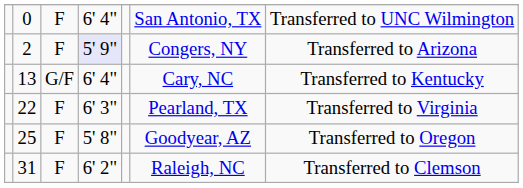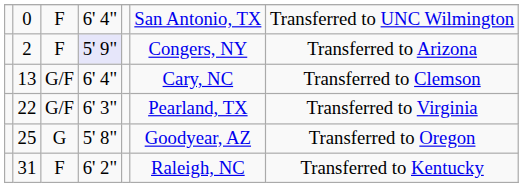13 | column 7: Transferred to Kentucky -> Transferred to Clemson
22 | column 3: F -> G/F
25 | column 3: F -> G
31 | column 7: Transferred to Clemson -> Transferred to Kentucky
